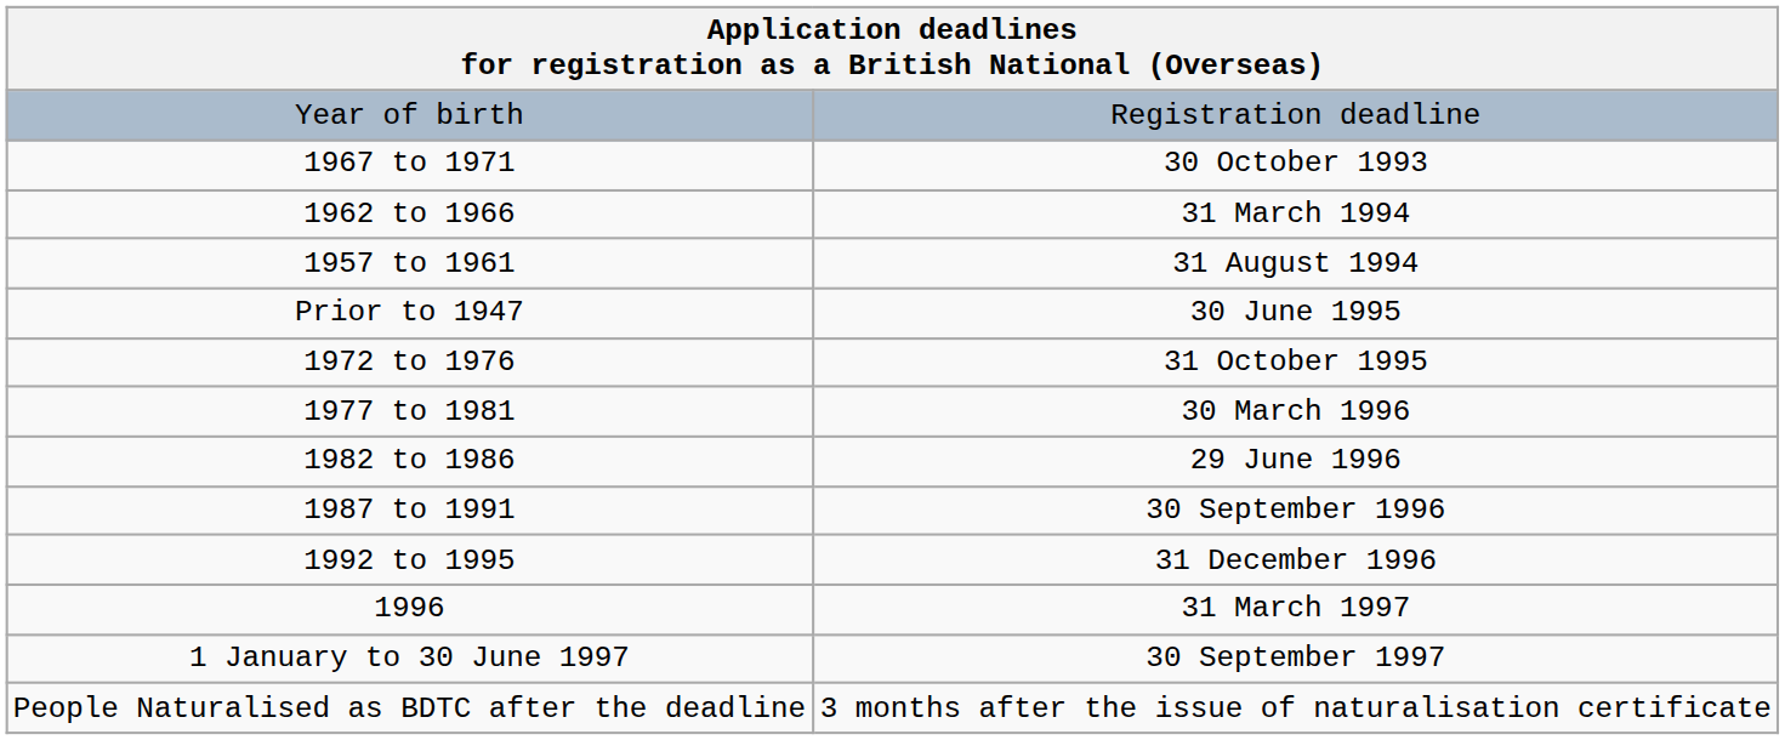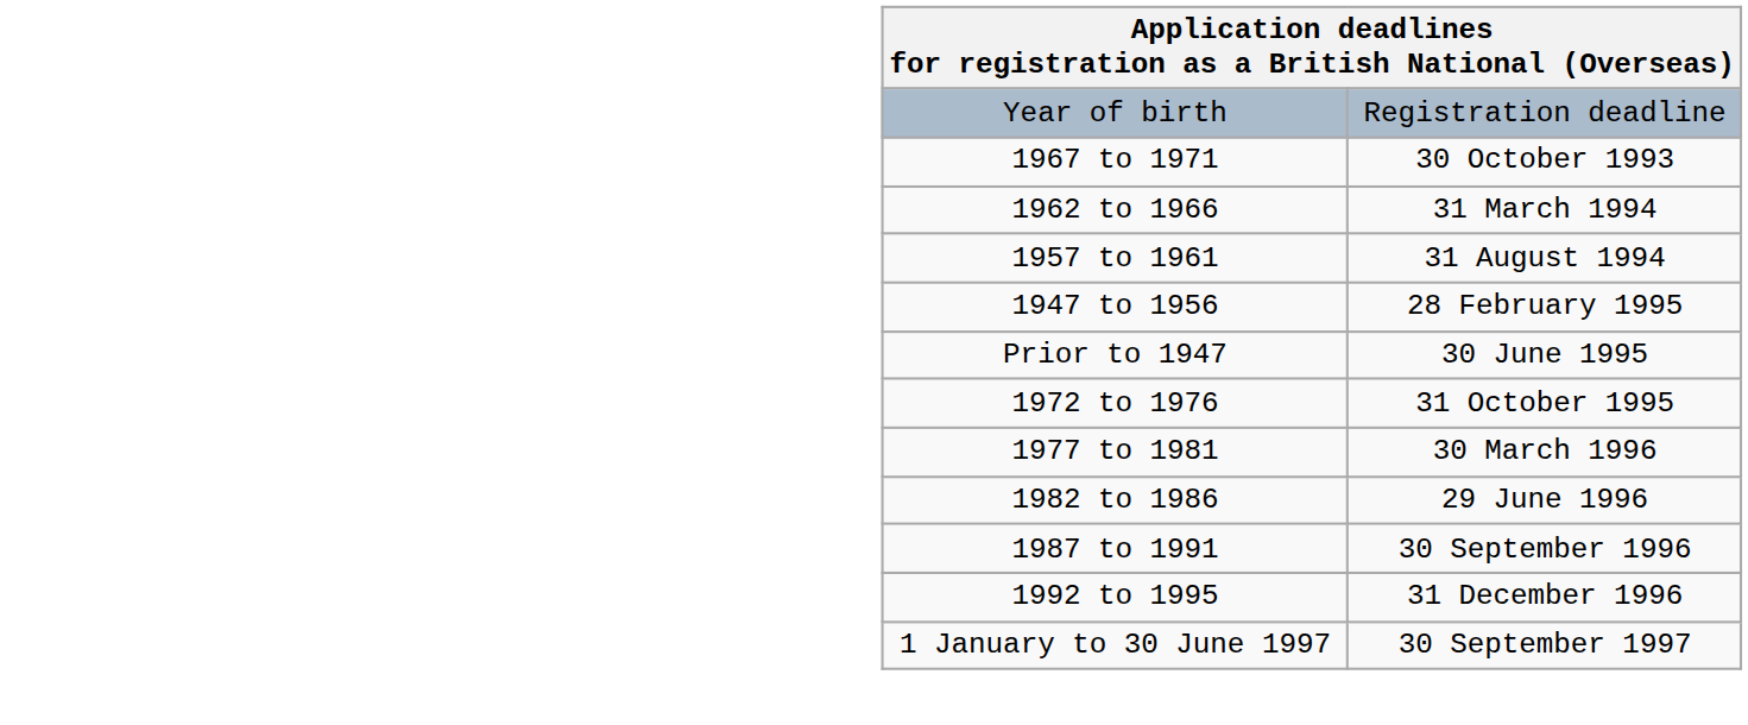+ row: 1947 to 1956 | 28 February 1995
- row: 1996 | 31 March 1997
- row: People Naturalised as BDTC after the deadline | 3 months after the issue of naturalisation certificate
